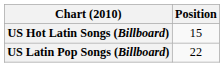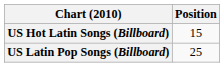US Latin Pop Songs (Billboard) | Position: 22 -> 25
